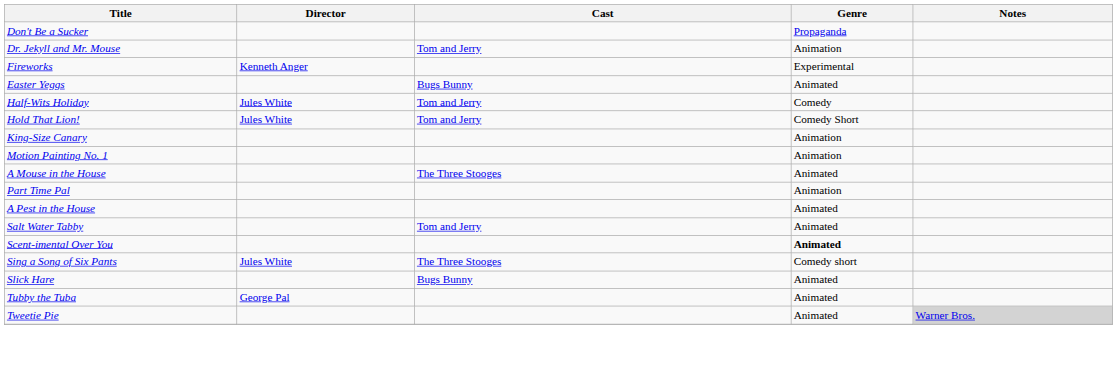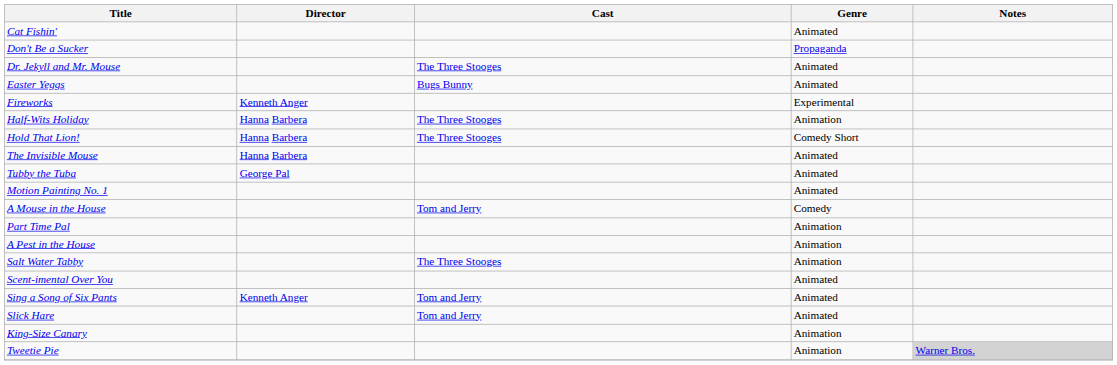+ row: Cat Fishin' | Animated
Dr. Jekyll and Mr. Mouse | Cast: Tom and Jerry -> The Three Stooges
Dr. Jekyll and Mr. Mouse | Genre: Animation -> Animated
rows swapped: Easter Yeggs <-> Fireworks
Half-Wits Holiday | Director: Jules White -> Hanna Barbera
Half-Wits Holiday | Cast: Tom and Jerry -> The Three Stooges
Half-Wits Holiday | Genre: Comedy -> Animation
Hold That Lion! | Director: Jules White -> Hanna Barbera
Hold That Lion! | Cast: Tom and Jerry -> The Three Stooges
+ row: The Invisible Mouse | Hanna Barbera | Animated
rows swapped: King-Size Canary <-> Tubby the Tuba
Motion Painting No. 1 | Genre: Animation -> Animated
A Mouse in the House | Cast: The Three Stooges -> Tom and Jerry
A Mouse in the House | Genre: Animated -> Comedy
A Pest in the House | Genre: Animated -> Animation
Salt Water Tabby | Cast: Tom and Jerry -> The Three Stooges
Salt Water Tabby | Genre: Animated -> Animation
Scent-imental Over You | Genre: bold -> normal
Sing a Song of Six Pants | Director: Jules White -> Kenneth Anger
Sing a Song of Six Pants | Cast: The Three Stooges -> Tom and Jerry
Sing a Song of Six Pants | Genre: Comedy short -> Animated
Slick Hare | Cast: Bugs Bunny -> Tom and Jerry
Tweetie Pie | Genre: Animated -> Animation
